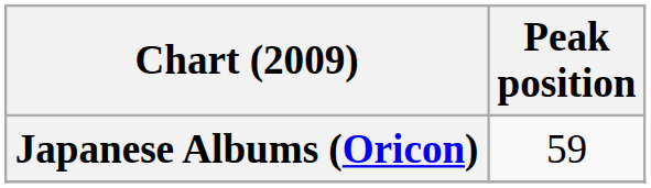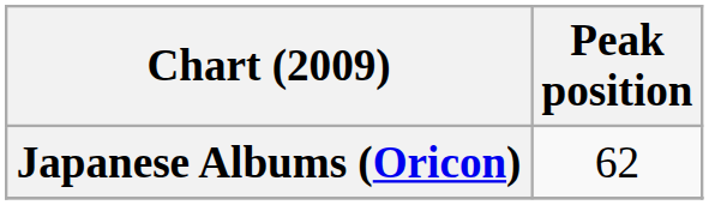Japanese Albums (Oricon) | Peak position: 59 -> 62
